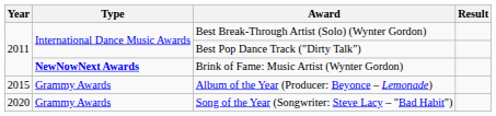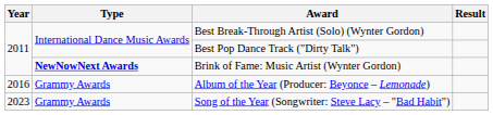Album of the Year (Producer: Beyonce – Lemonade) | Year: 2015 -> 2016
Song of the Year (Songwriter: Steve Lacy – "Bad Habit") | Year: 2020 -> 2023
